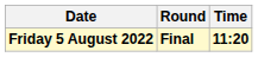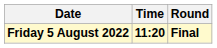columns swapped: Time <-> Round
